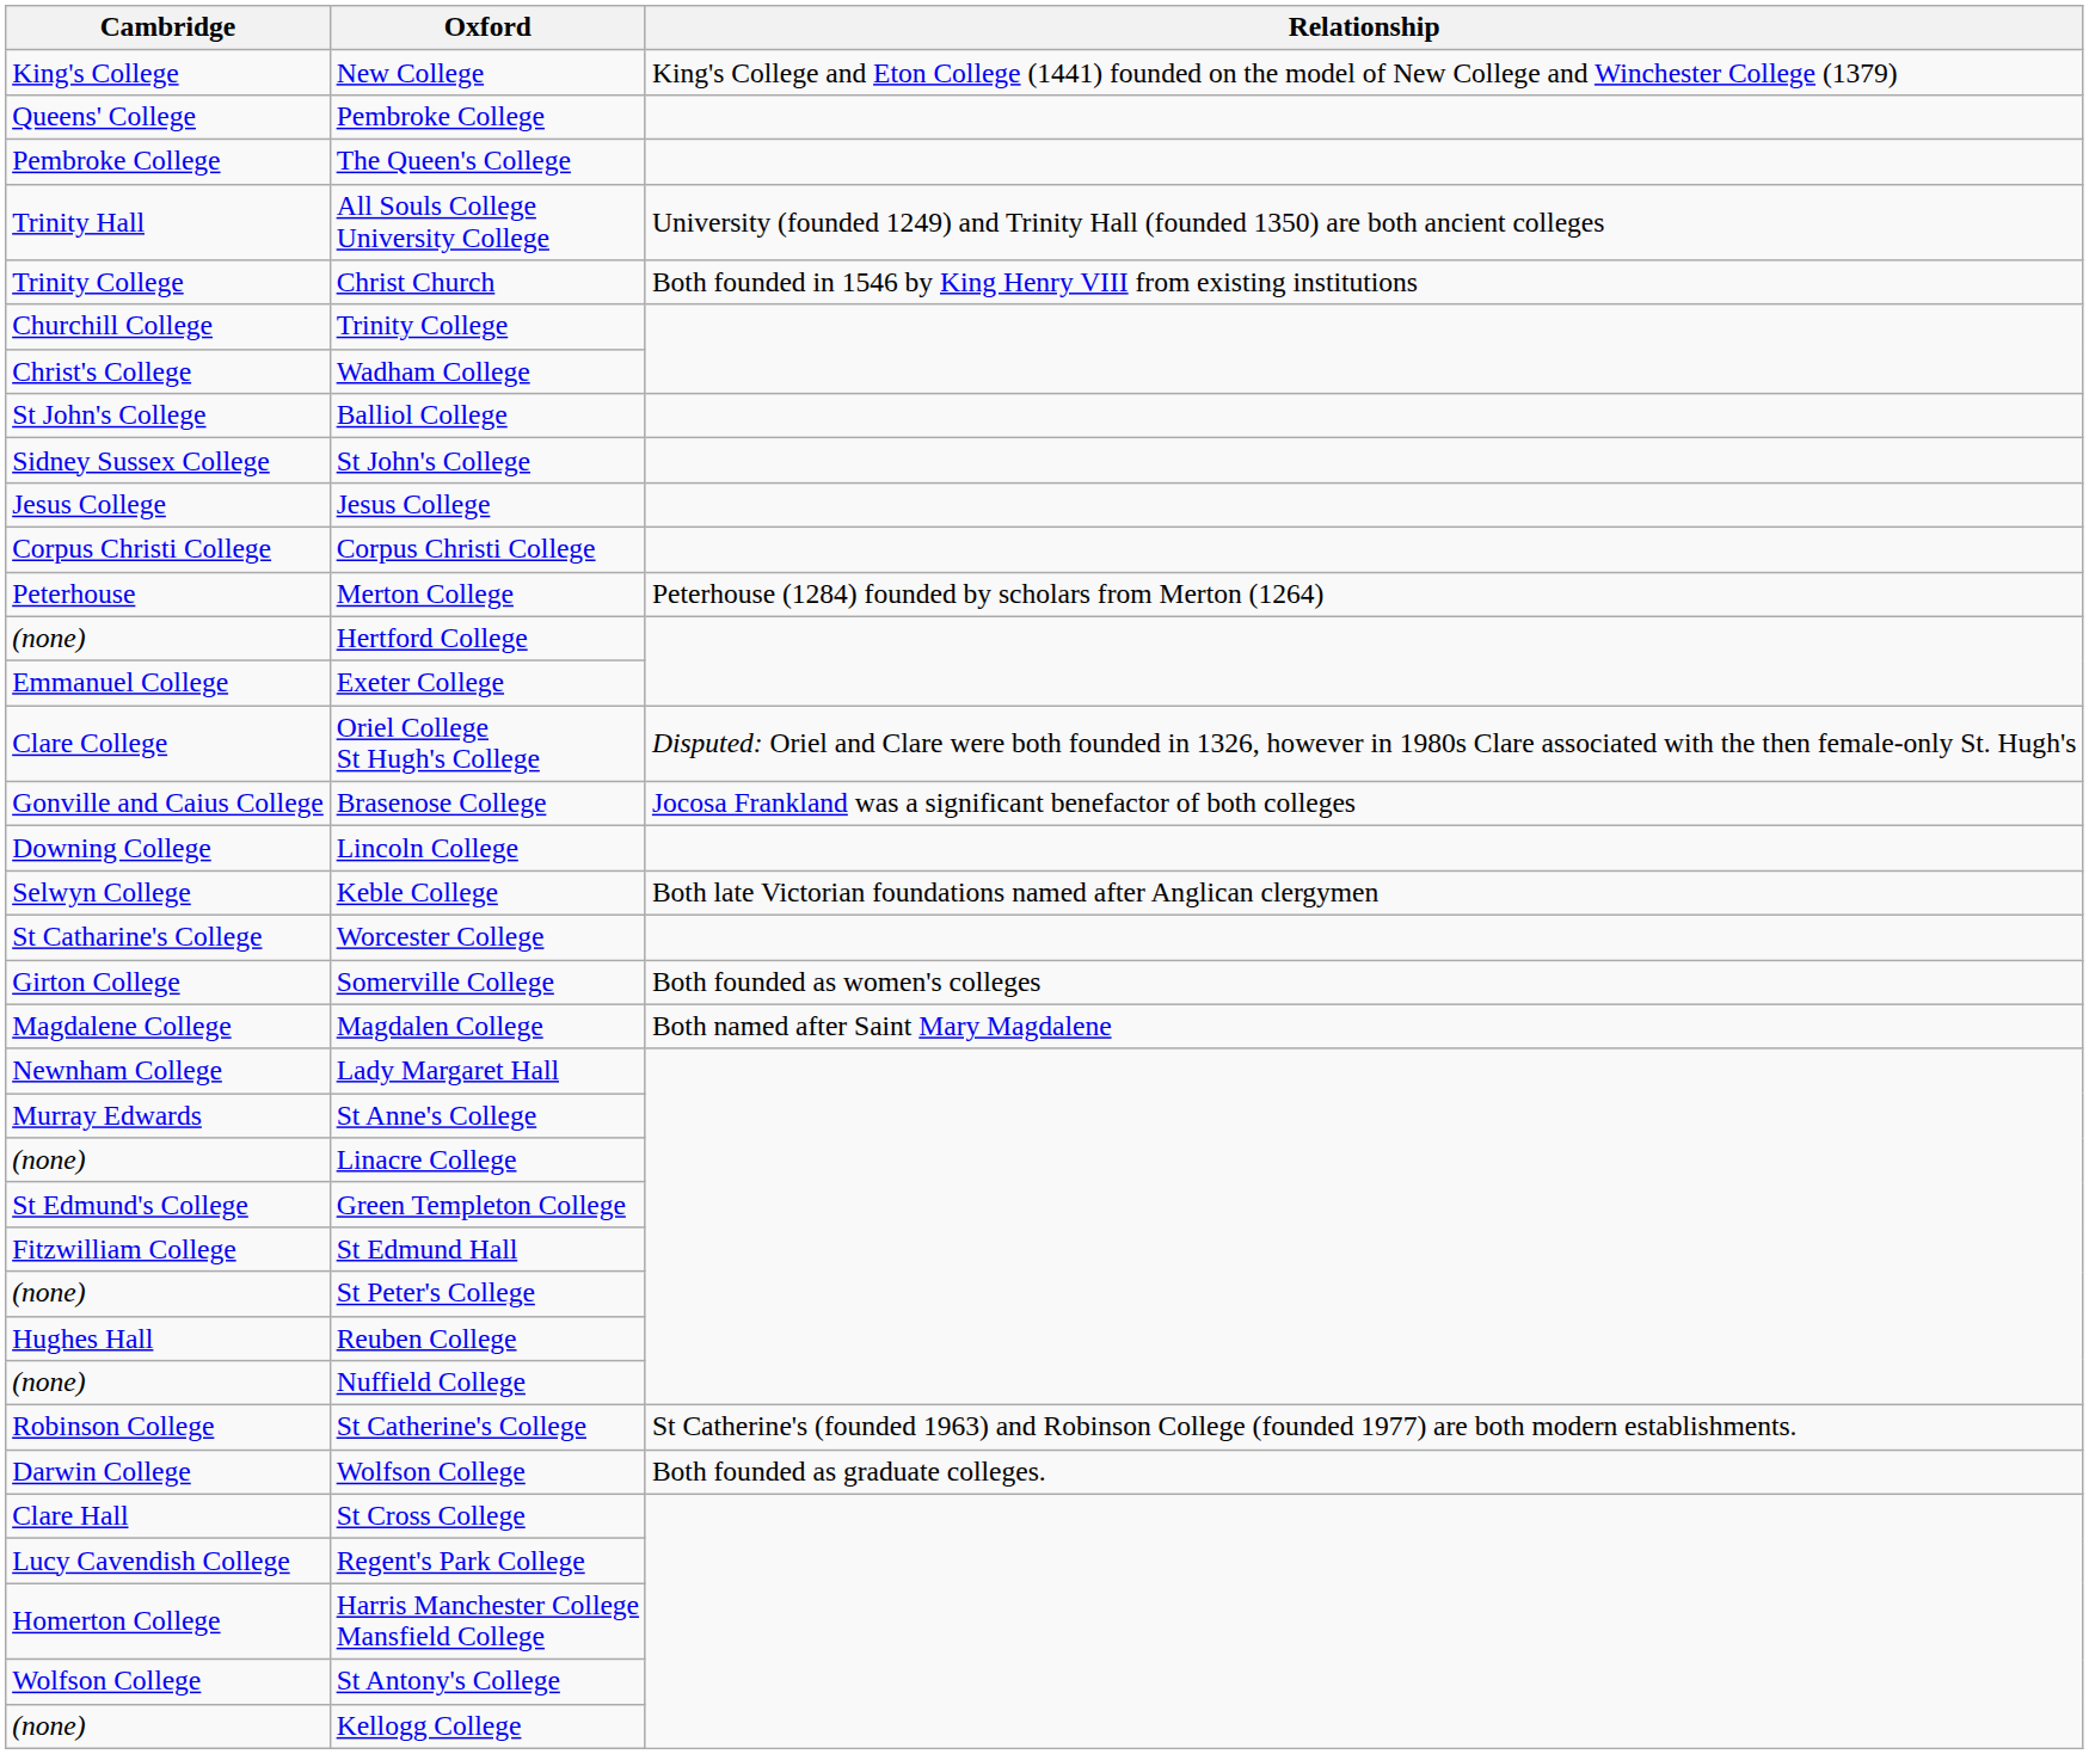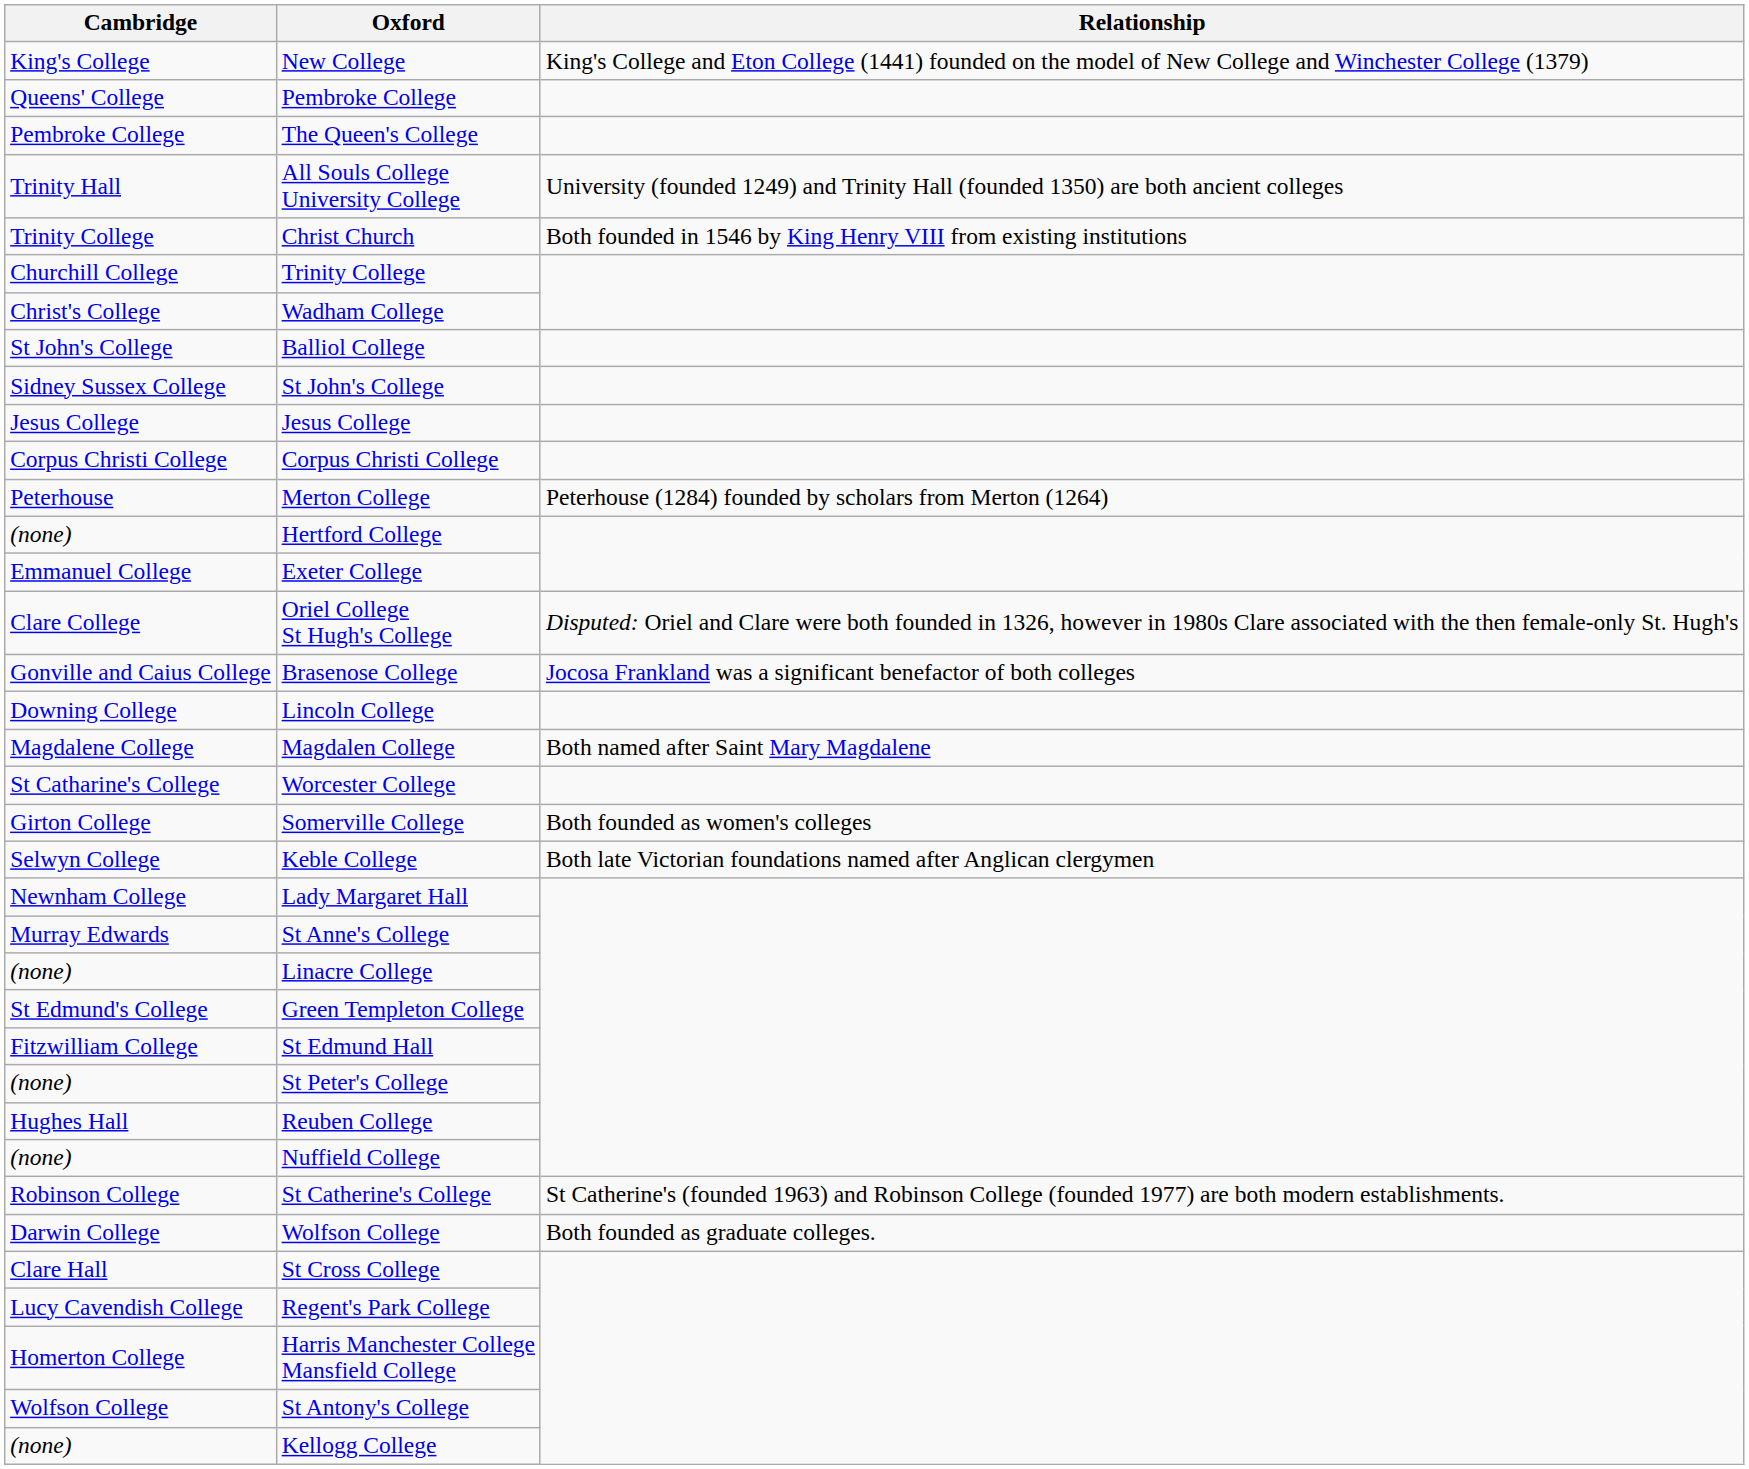rows swapped: Magdalen College <-> Keble College
